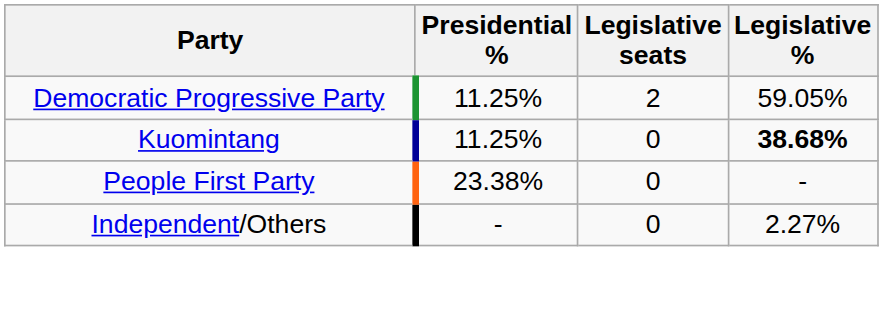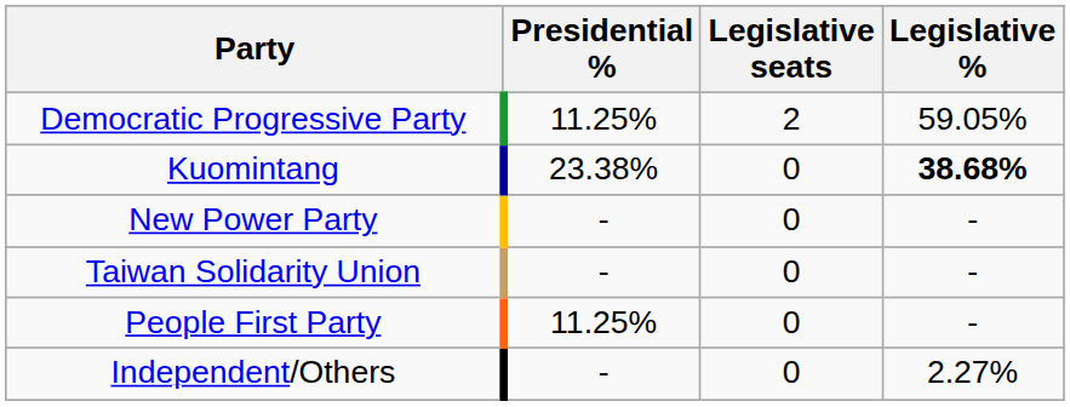Kuomintang | Presidential %: 11.25% -> 23.38%
+ row: New Power Party | - | 0 | -
+ row: Taiwan Solidarity Union | - | 0 | -
People First Party | Presidential %: 23.38% -> 11.25%
